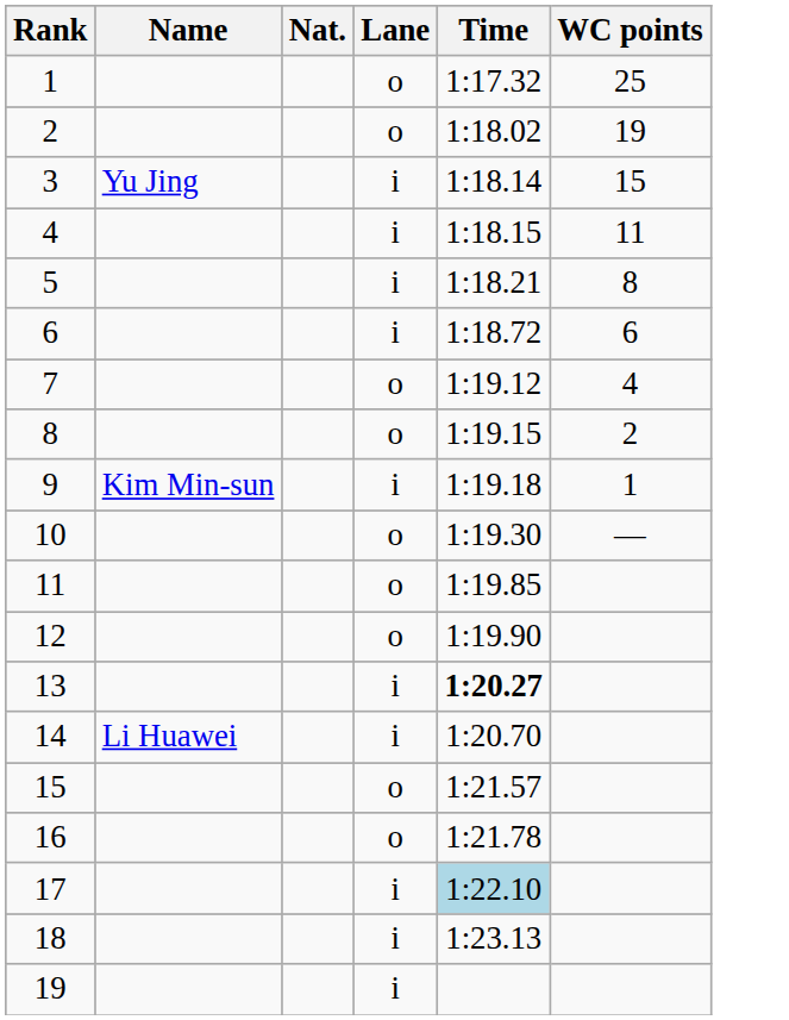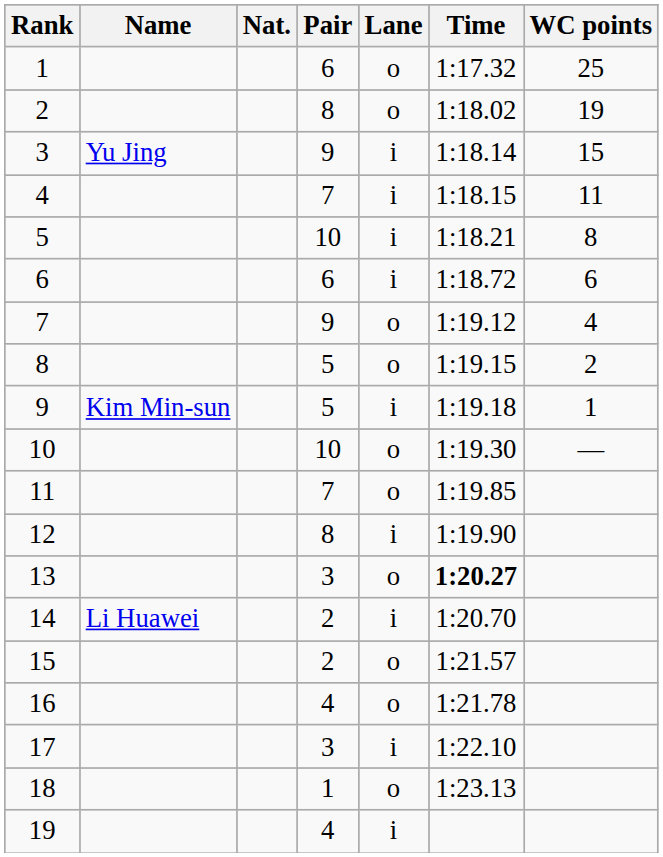+ column: Pair | 6 | 8 | 9 | 7 | 10 | 6 | 9 | 5 | 5 | 10 | 7 | 8 | 3 | 2 | 2 | 4 | 3 | 1 | 4
12 | Lane: o -> i
13 | Lane: i -> o
17 | Time: lightblue background -> no background
18 | Lane: i -> o
